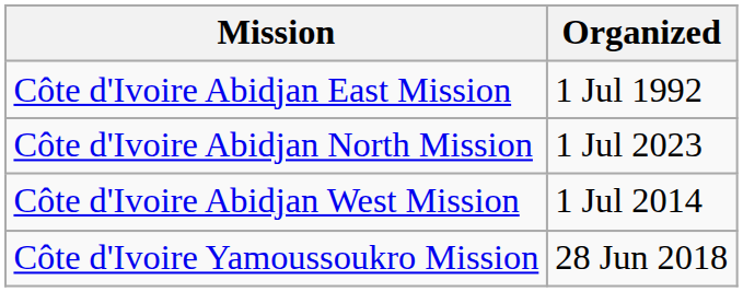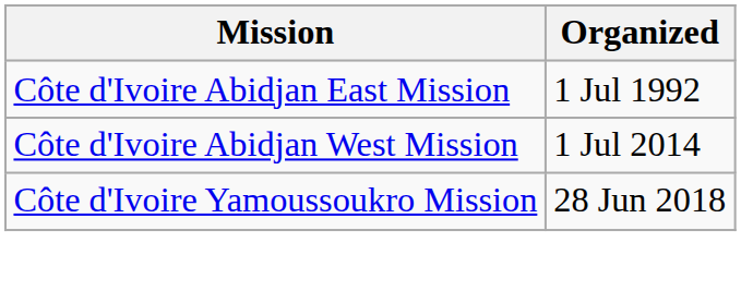- row: Côte d'Ivoire Abidjan North Mission | 1 Jul 2023
